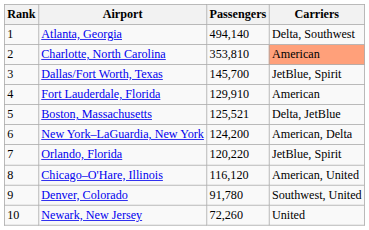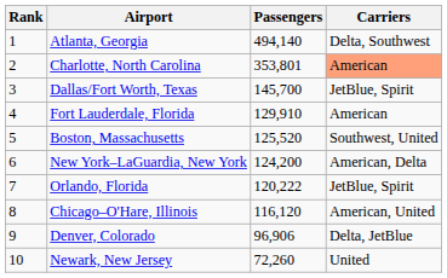Charlotte, North Carolina | Passengers: 353,810 -> 353,801
Boston, Massachusetts | Passengers: 125,521 -> 125,520
Boston, Massachusetts | Carriers: Delta, JetBlue -> Southwest, United
Orlando, Florida | Passengers: 120,220 -> 120,222
Denver, Colorado | Passengers: 91,780 -> 96,906
Denver, Colorado | Carriers: Southwest, United -> Delta, JetBlue
